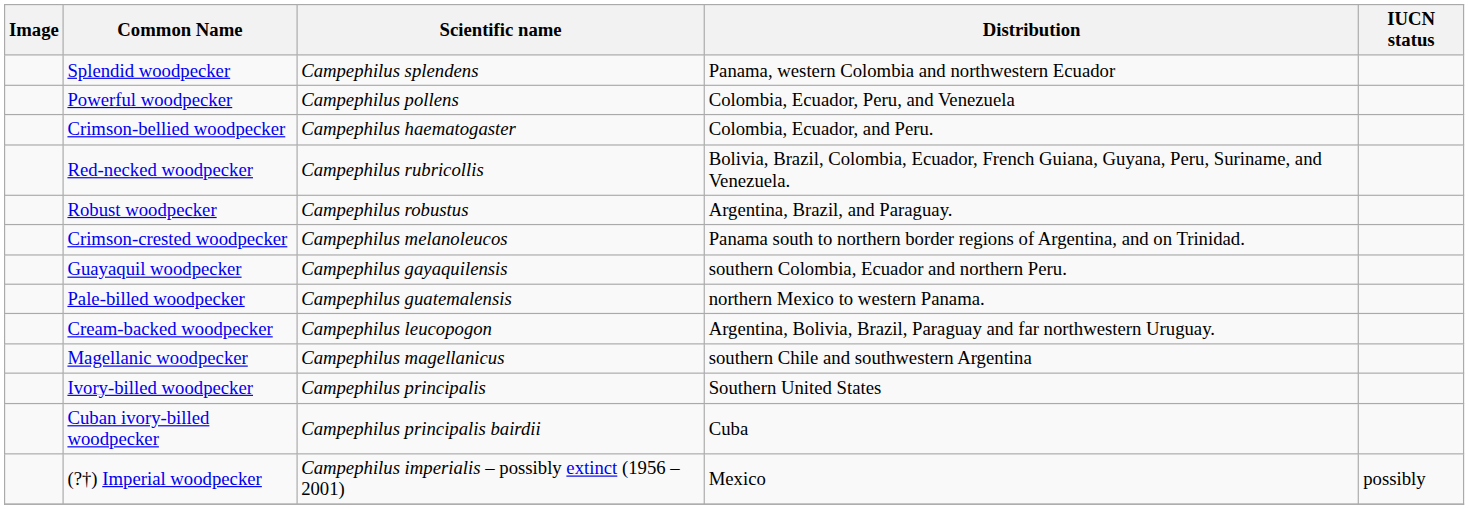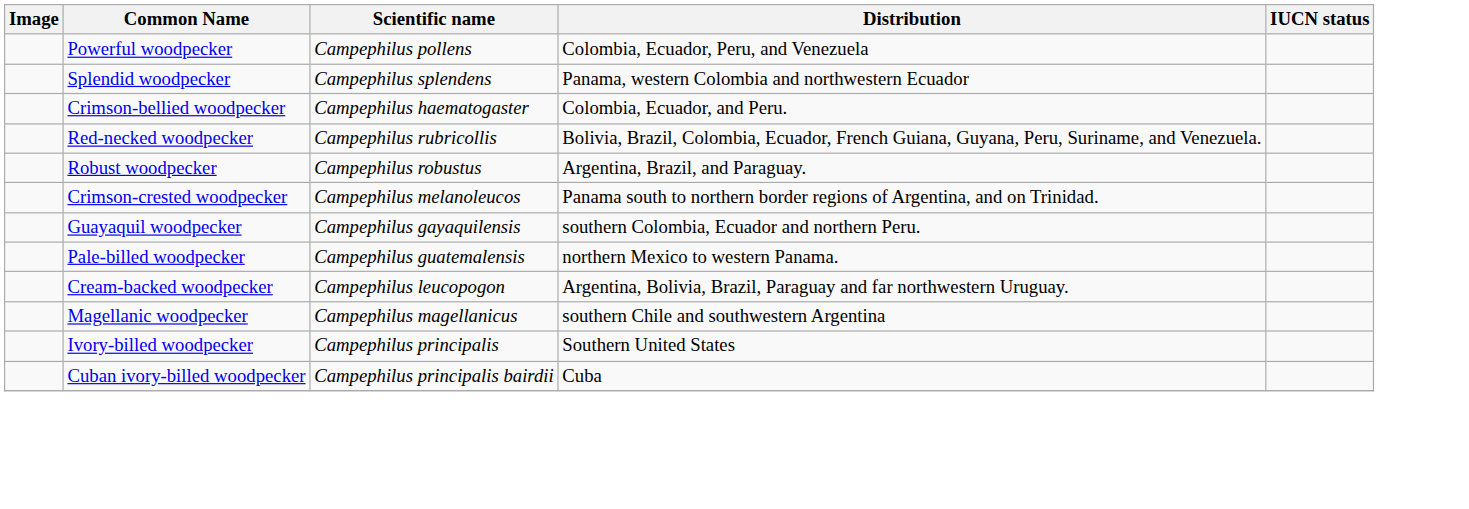rows swapped: Powerful woodpecker <-> Splendid woodpecker
- row: (?†) Imperial woodpecker | Campephilus imperialis – possibly extinct (1956 – 2001) | Mexico | possibly
